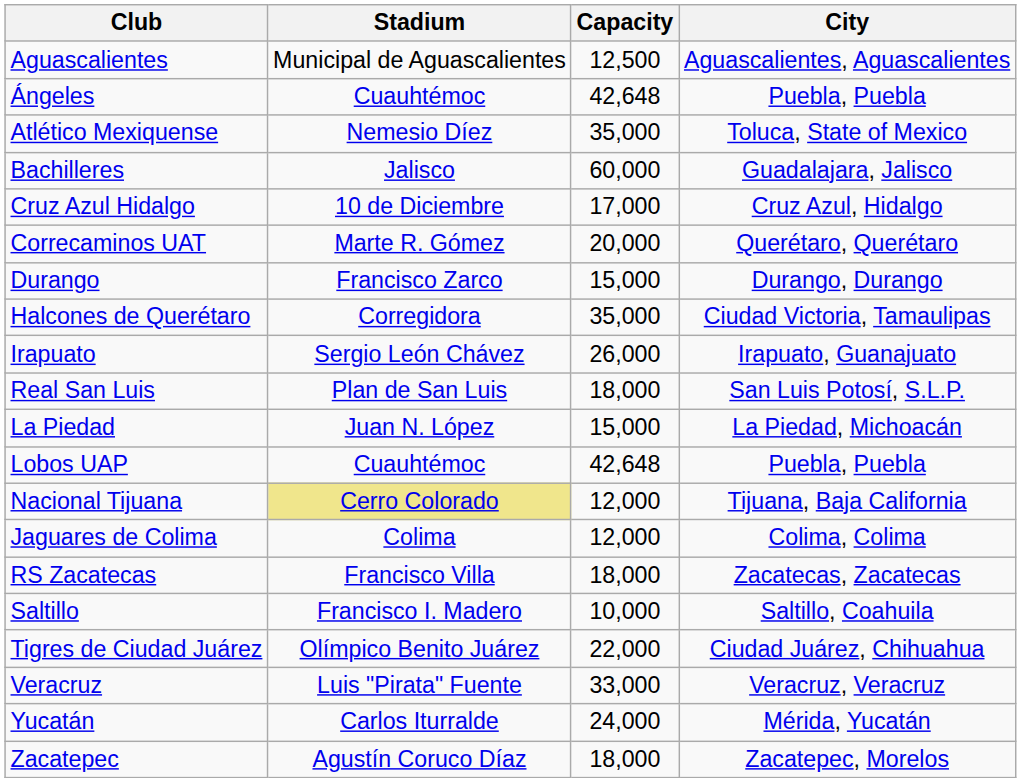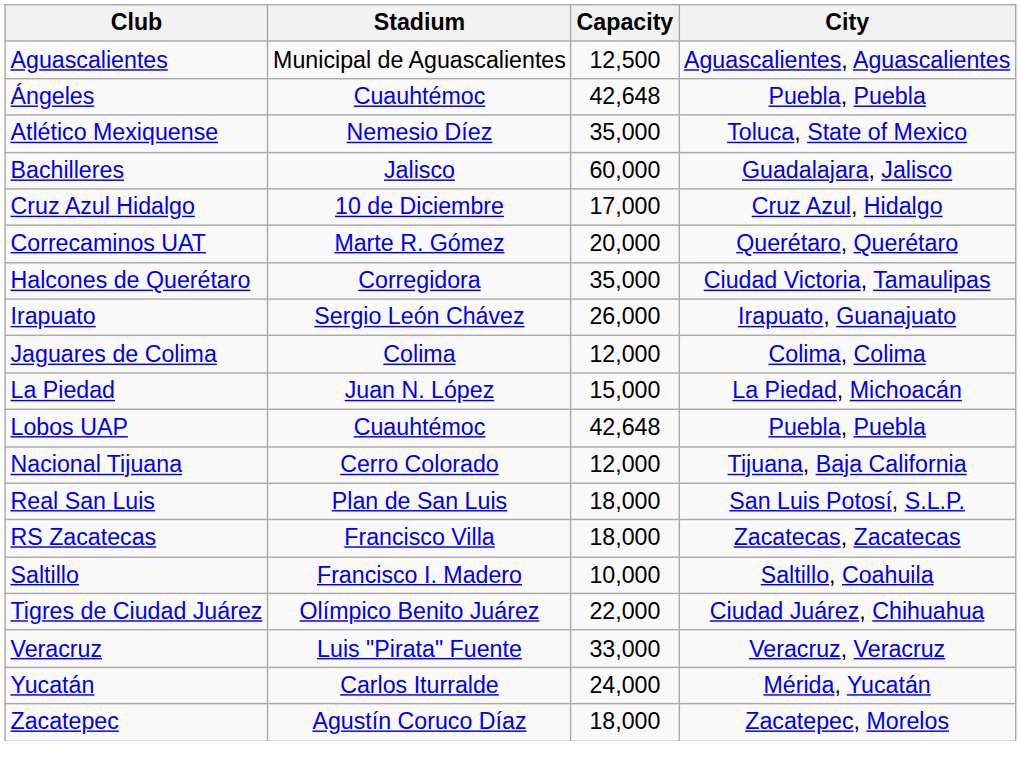- row: Durango | Francisco Zarco | 15,000 | Durango, Durango
rows swapped: Jaguares de Colima <-> Real San Luis
Nacional Tijuana | Stadium: khaki background -> no background
